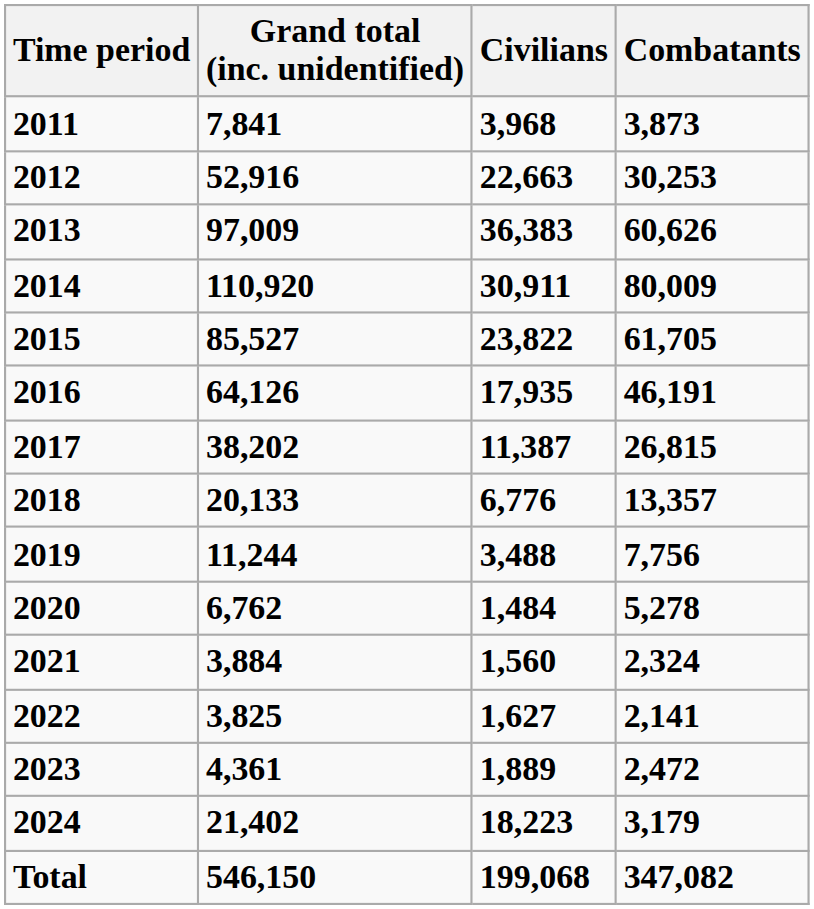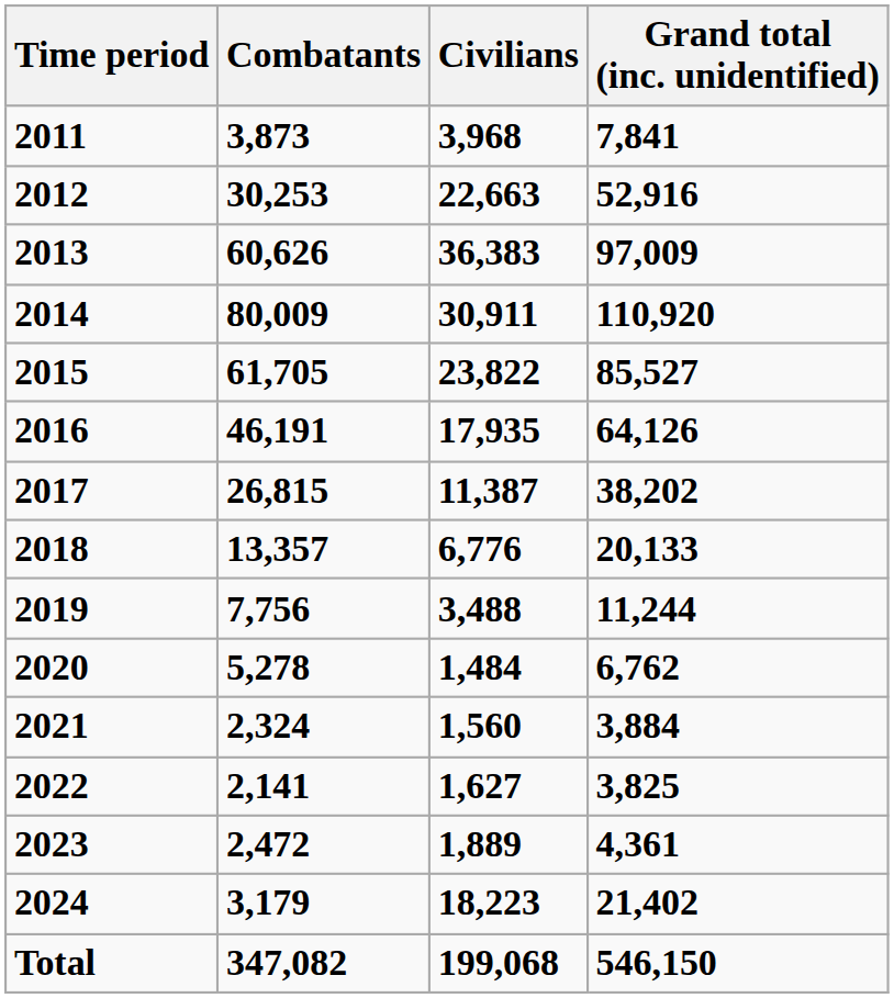columns swapped: Combatants <-> Grand total (inc. unidentified)
